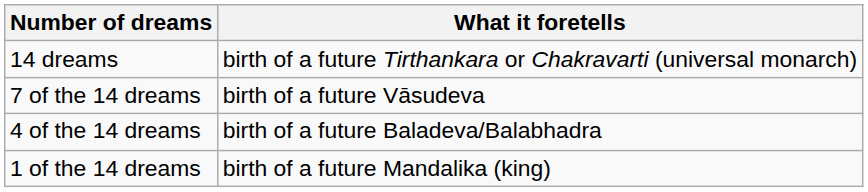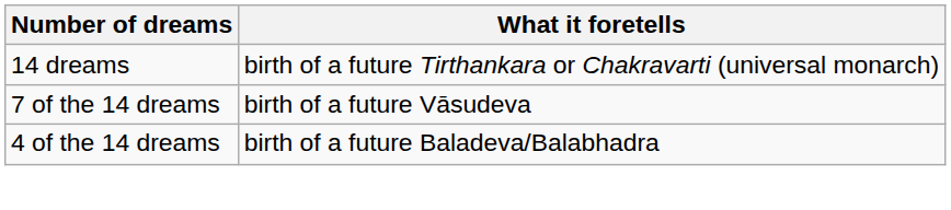- row: 1 of the 14 dreams | birth of a future Mandalika (king)
